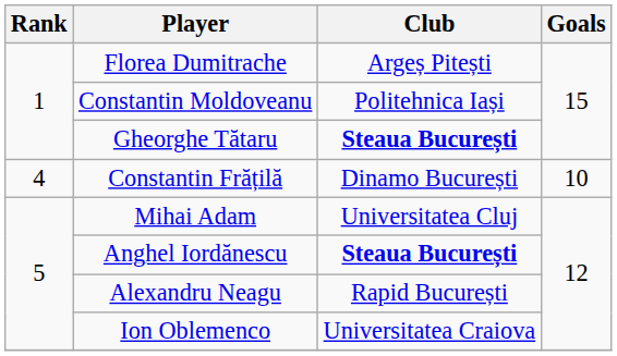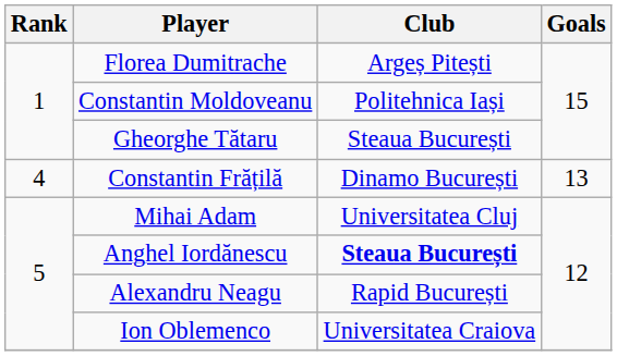Gheorghe Tătaru | Club: bold -> normal
Constantin Frățilă | Goals: 10 -> 13
